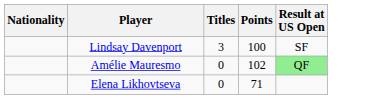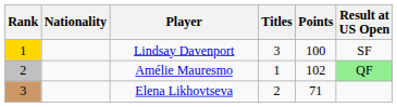+ column: Rank | 1 | 2 | 3
Amélie Mauresmo | Titles: 0 -> 1
Elena Likhovtseva | Titles: 0 -> 2
